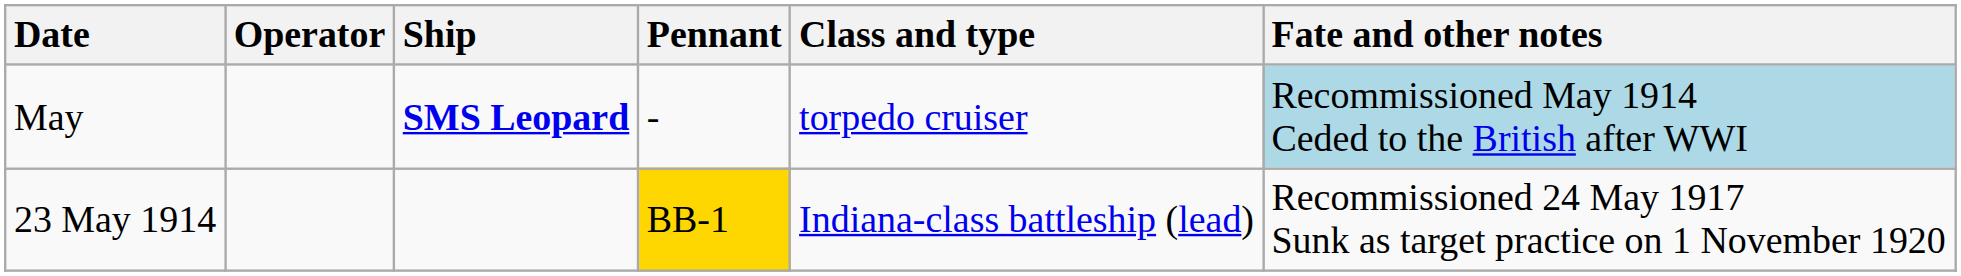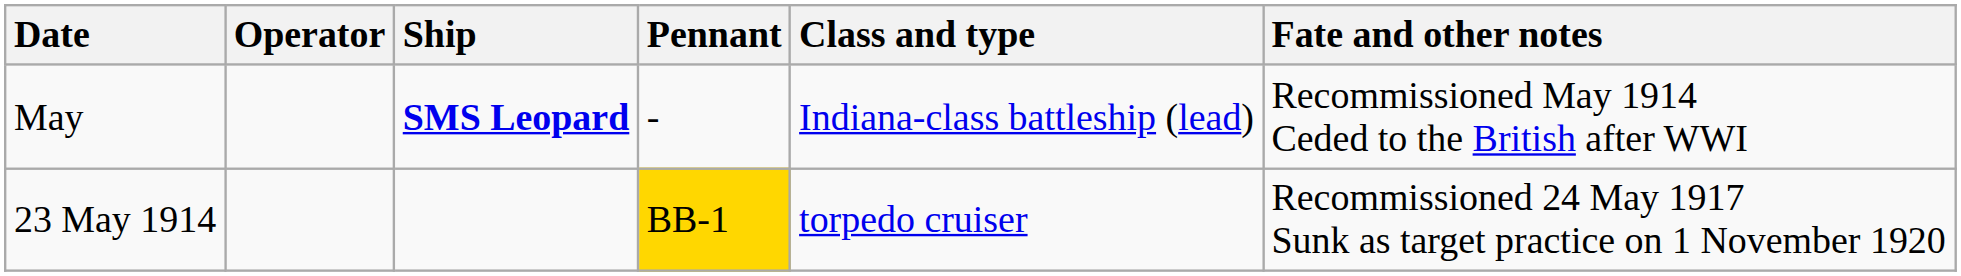May | Class and type: torpedo cruiser -> Indiana-class battleship (lead)
May | Fate and other notes: lightblue background -> no background
23 May 1914 | Class and type: Indiana-class battleship (lead) -> torpedo cruiser
